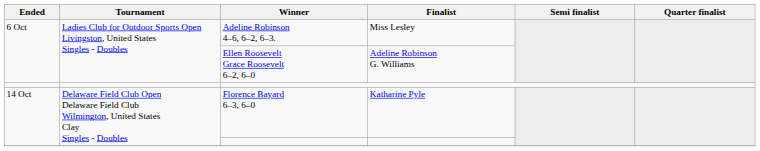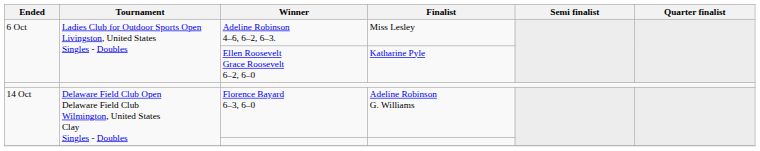Ellen Roosevelt Grace Roosevelt 6–2, 6–0 | Finalist: Adeline Robinson G. Williams -> Katharine Pyle
Florence Bayard 6–3, 6–0 | Finalist: Katharine Pyle -> Adeline Robinson G. Williams
